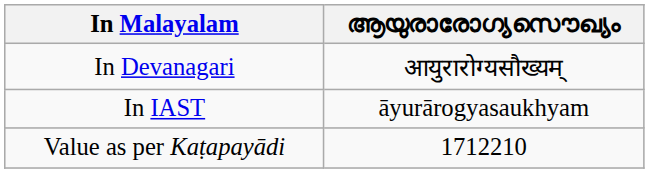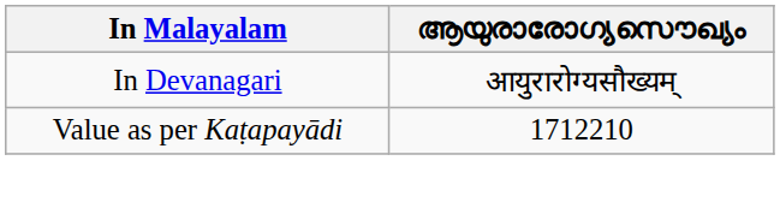- row: In IAST | āyurārogyasaukhyam
